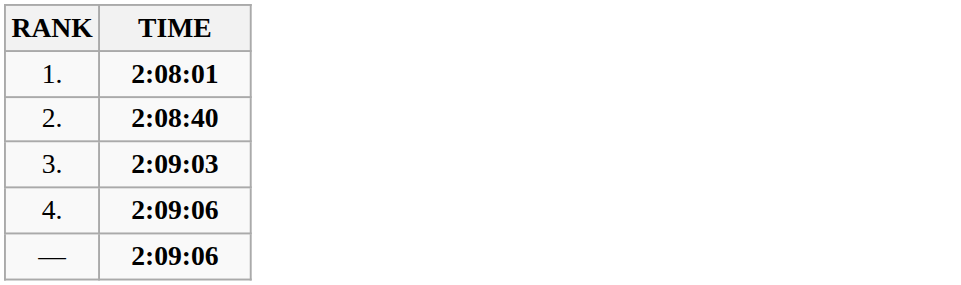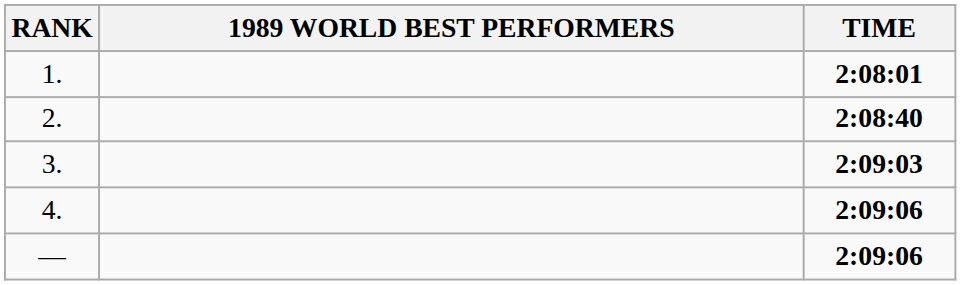+ column: 1989 WORLD BEST PERFORMERS
